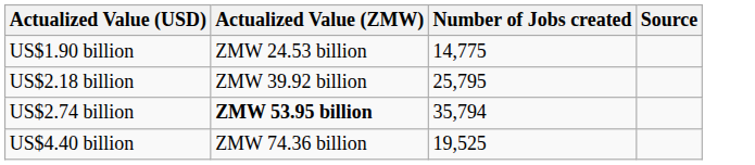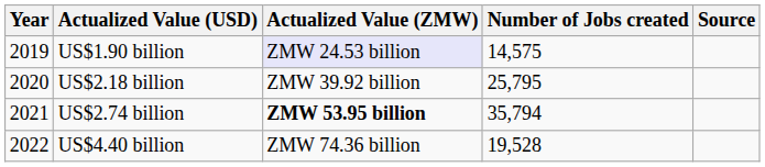+ column: Year | 2019 | 2020 | 2021 | 2022
US$1.90 billion | Actualized Value (ZMW): no background -> lavender background
US$1.90 billion | Number of Jobs created: 14,775 -> 14,575
US$4.40 billion | Number of Jobs created: 19,525 -> 19,528
